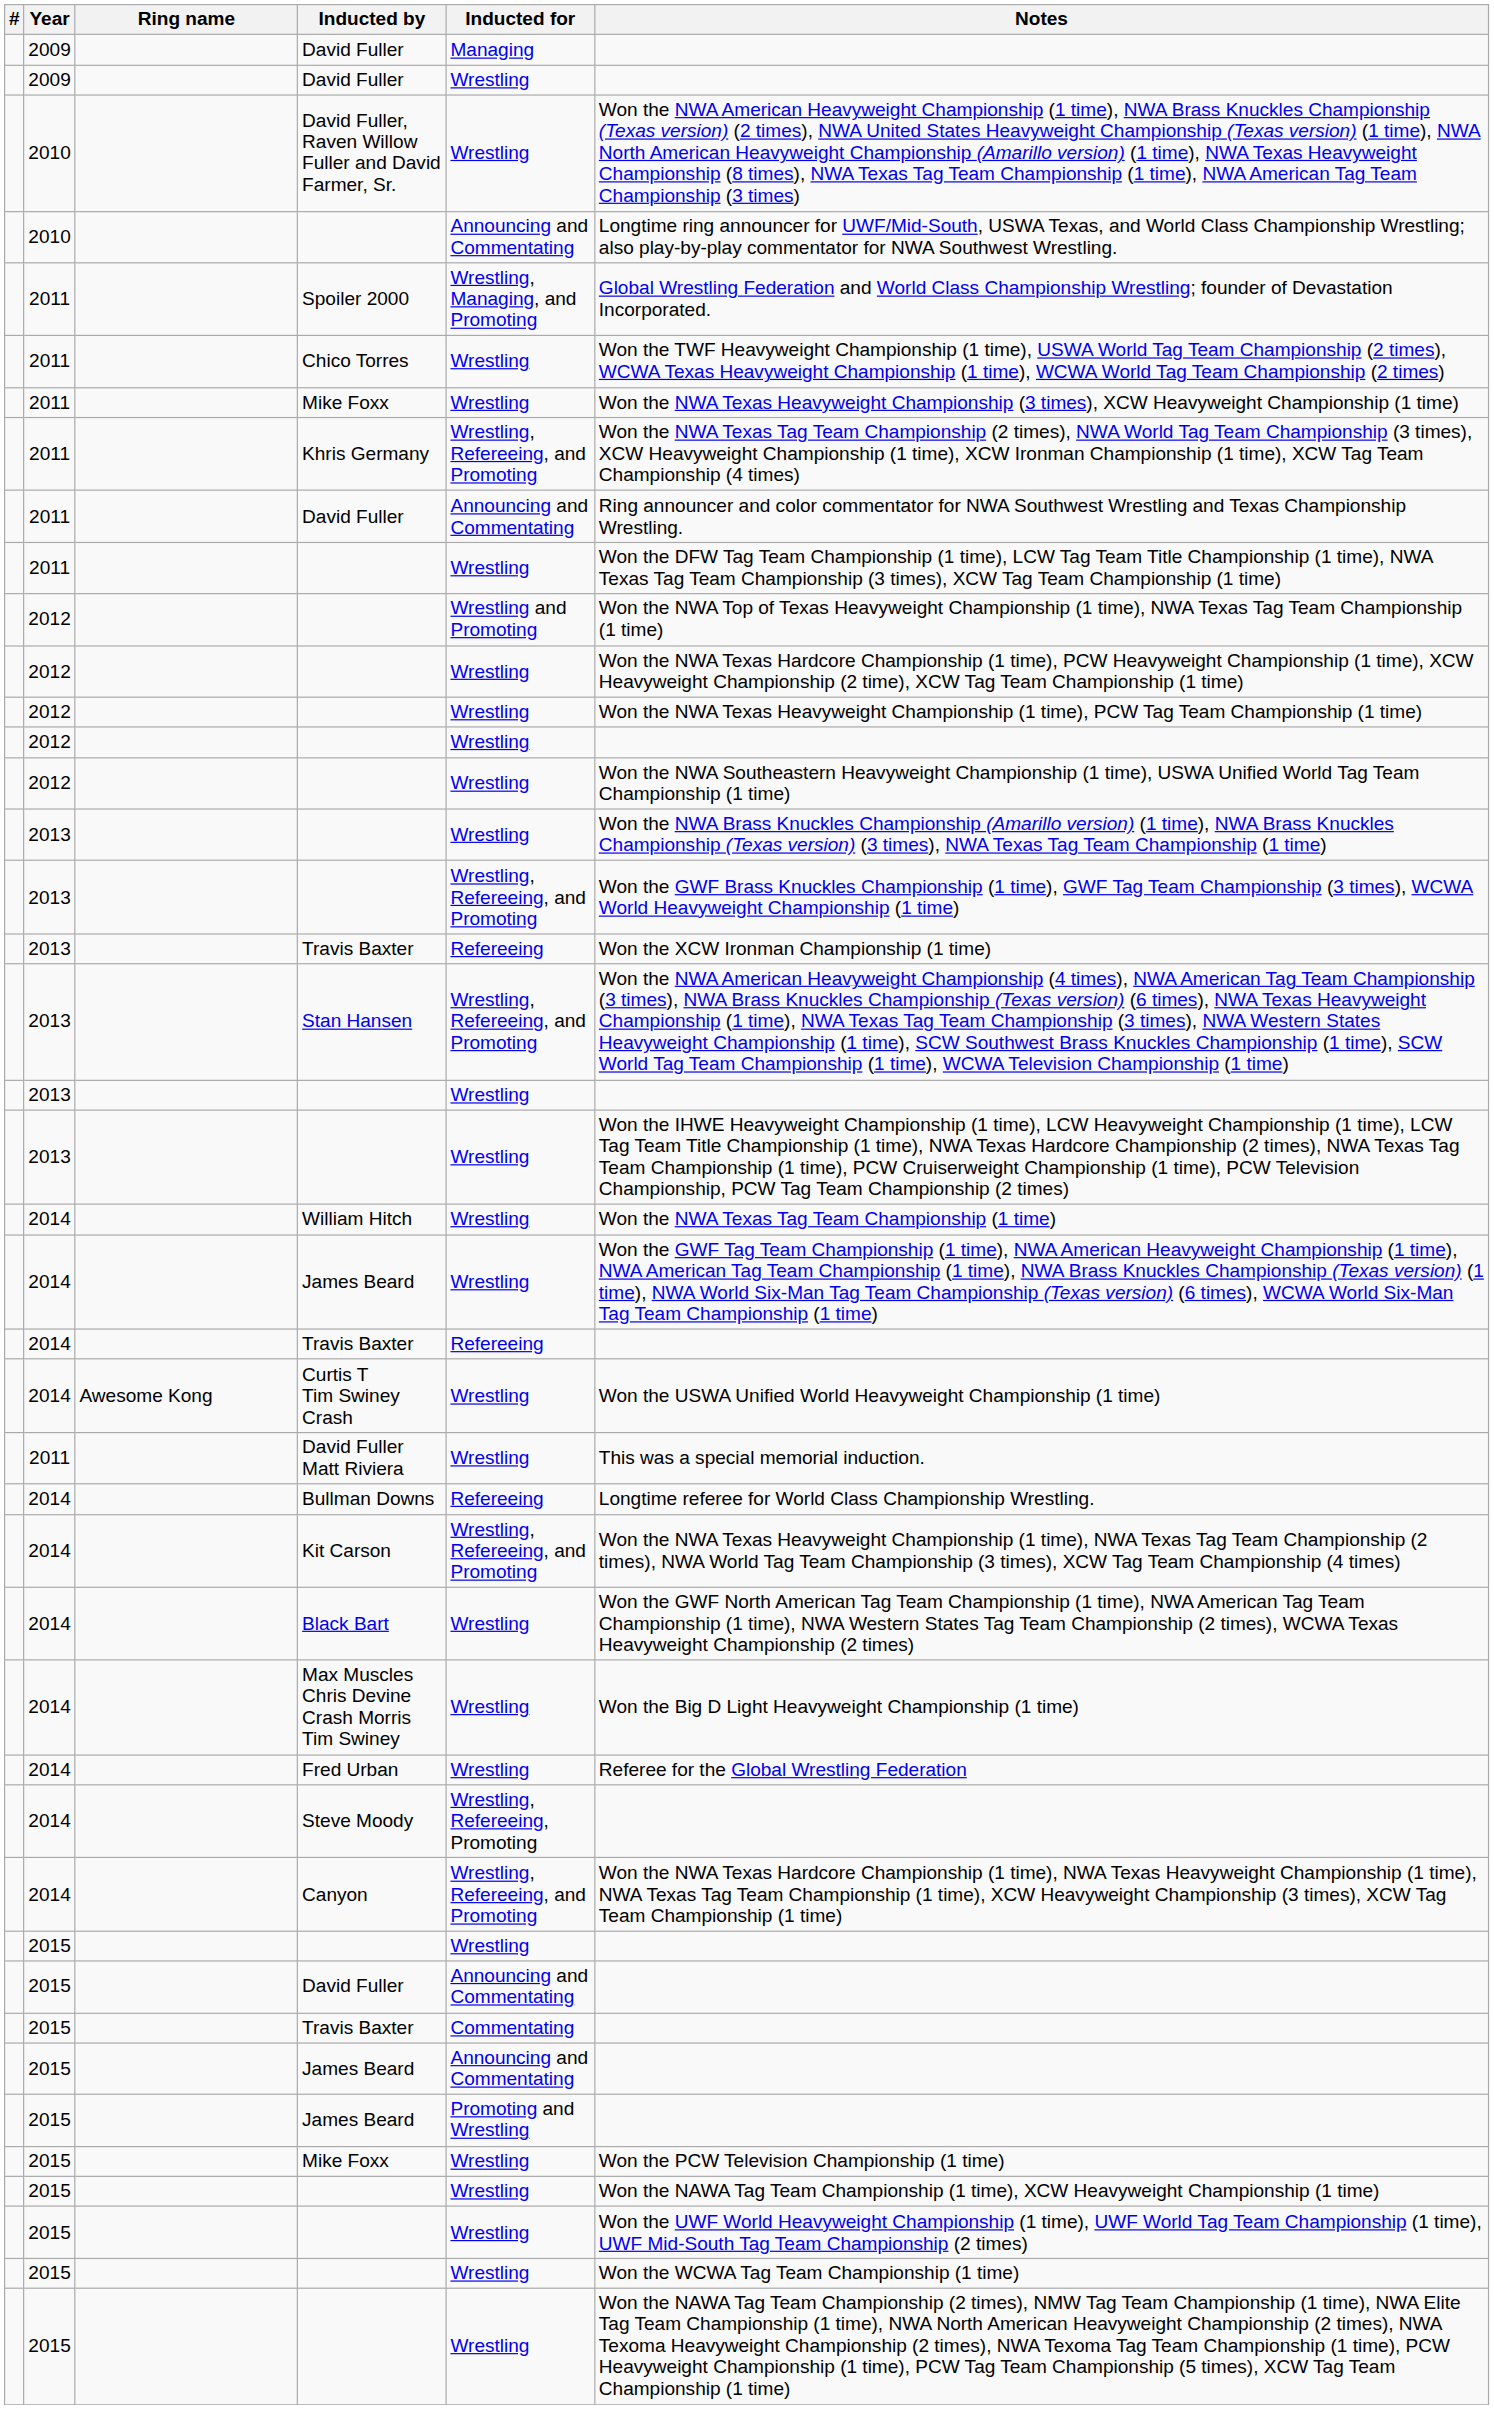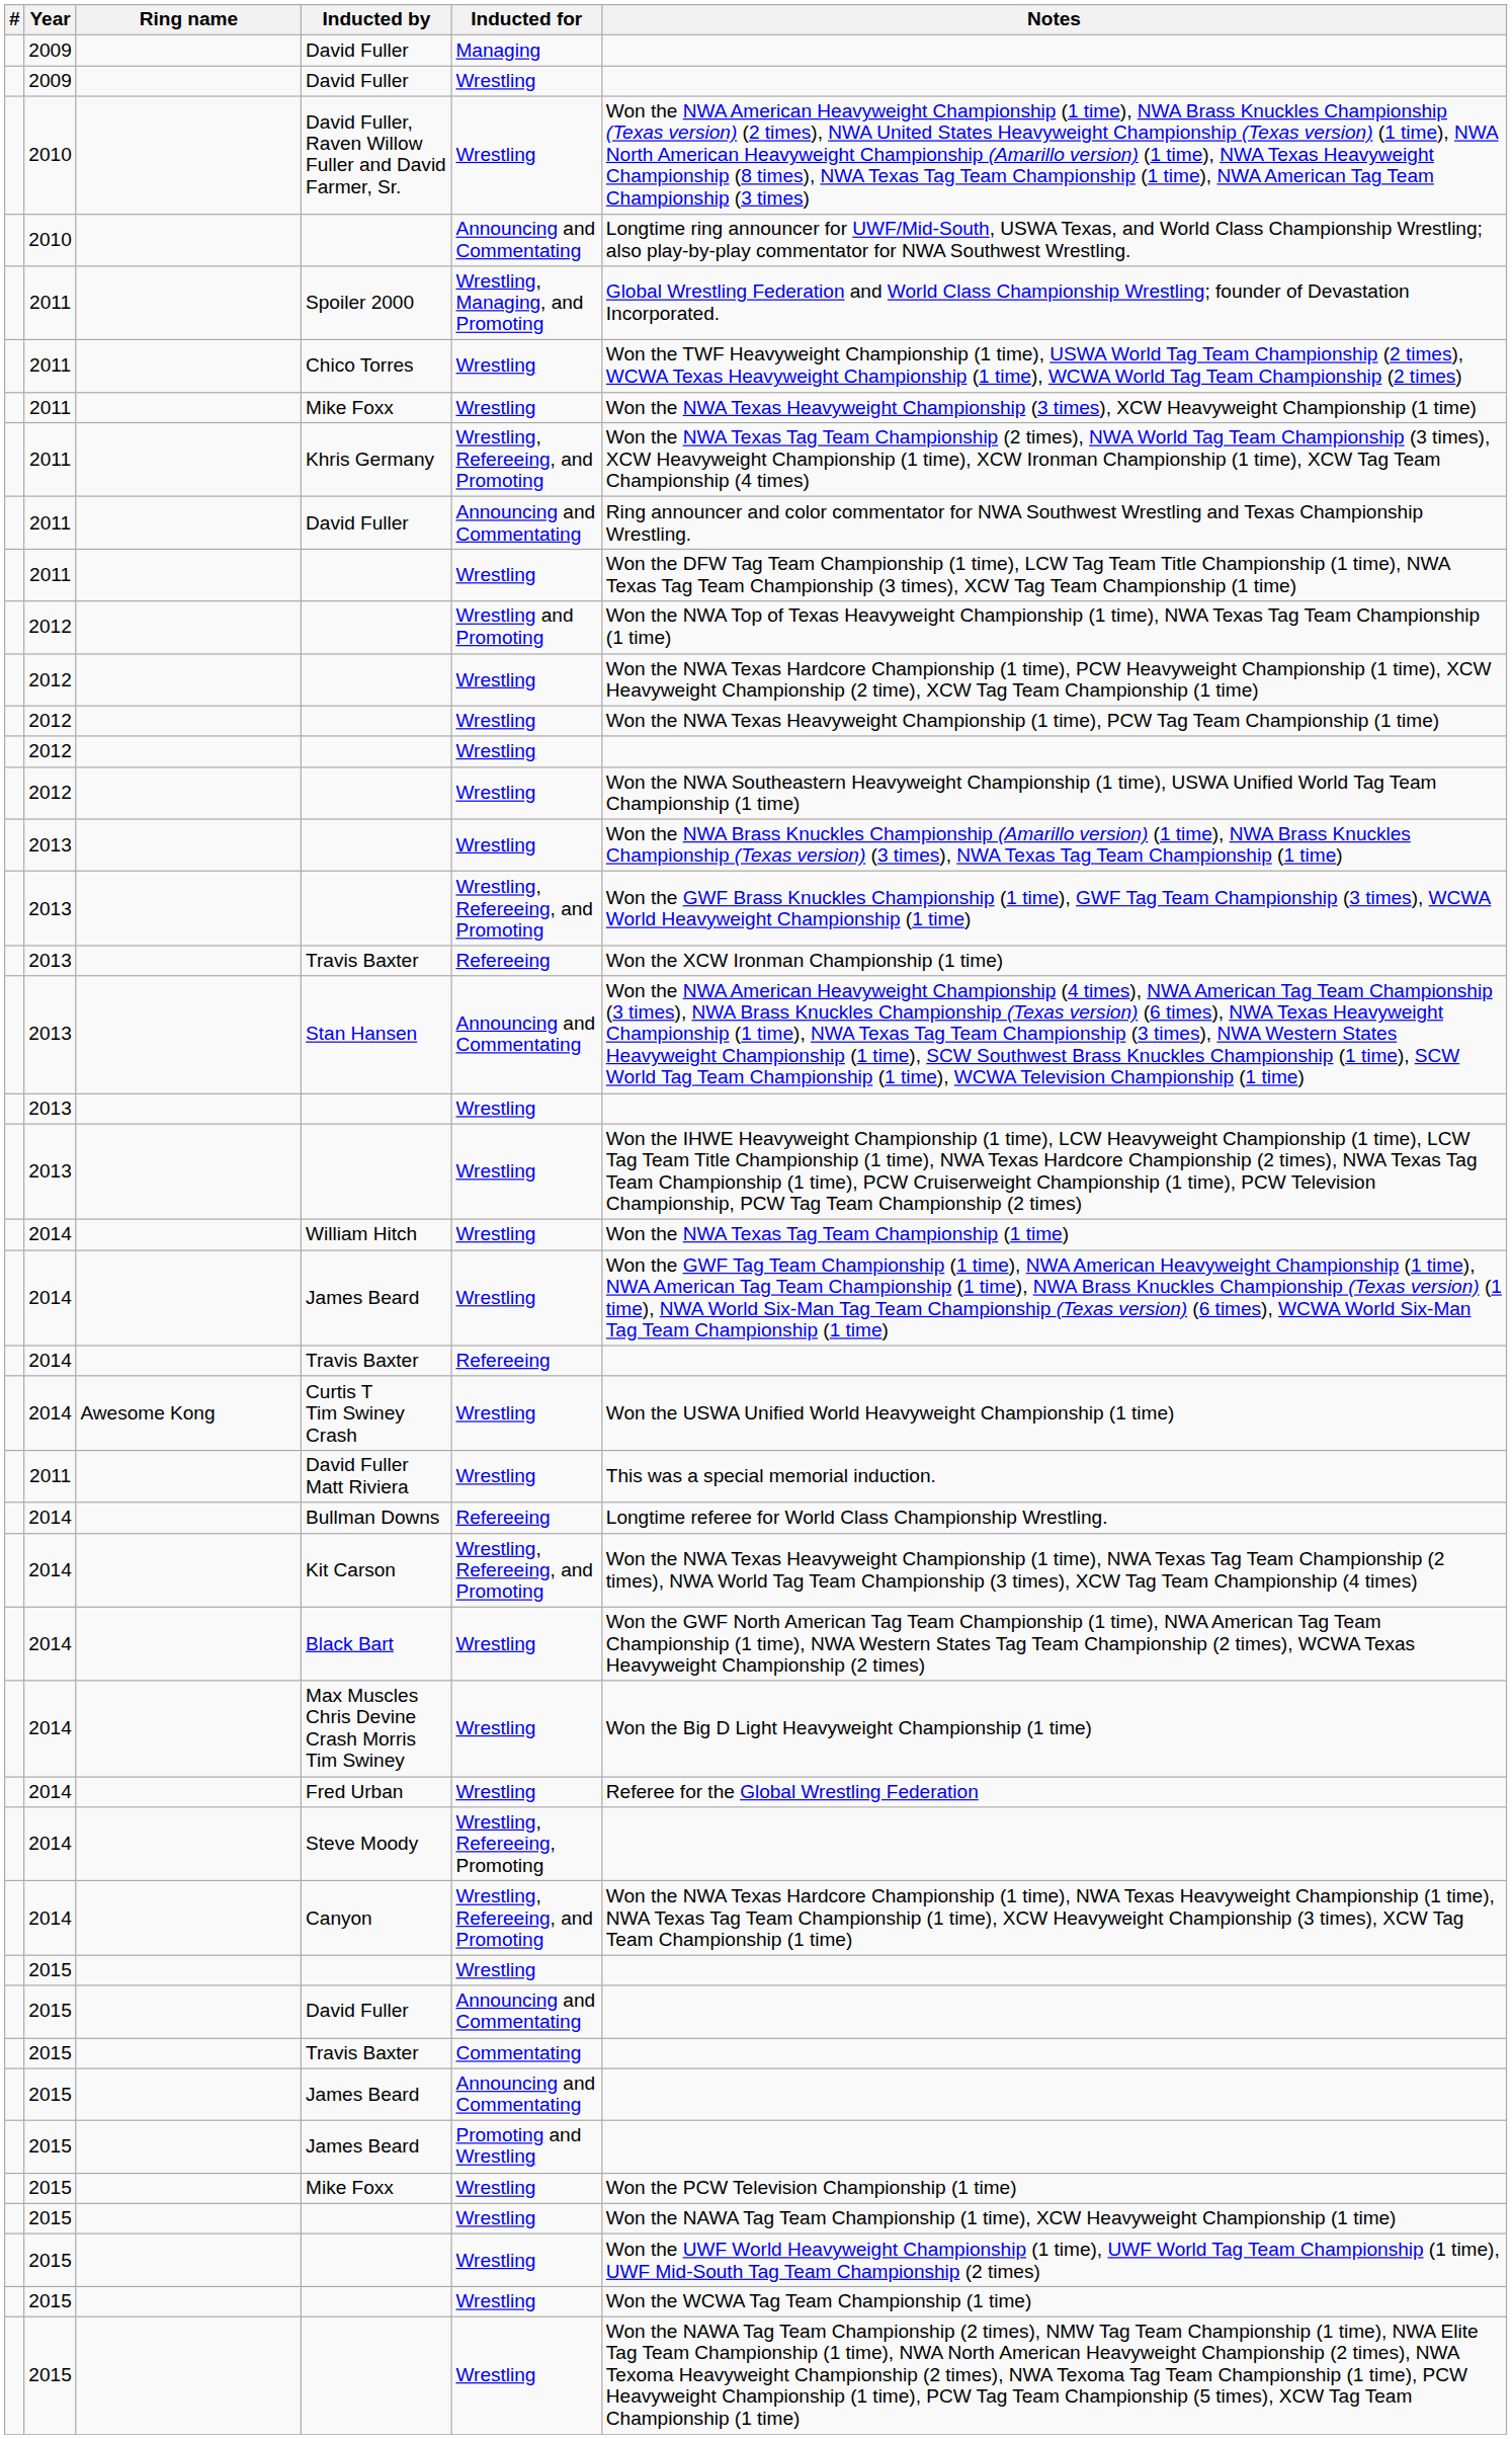Stan Hansen | Inducted for: Wrestling, Refereeing, and Promoting -> Announcing and Commentating
